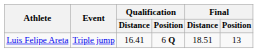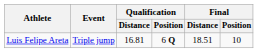Luis Felipe Areta | Qualification / Distance: 16.41 -> 16.81
Luis Felipe Areta | Final / Position: 13 -> 10
